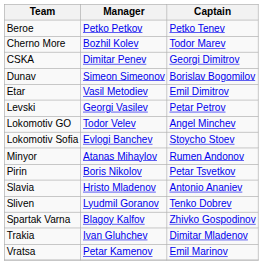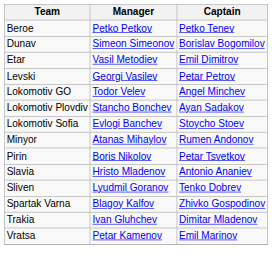- row: Cherno More | Bozhil Kolev | Todor Marev
- row: CSKA | Dimitar Penev | Georgi Dimitrov
+ row: Lokomotiv Plovdiv | Stancho Bonchev | Ayan Sadakov
